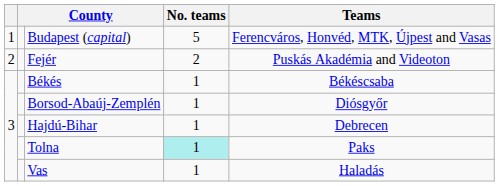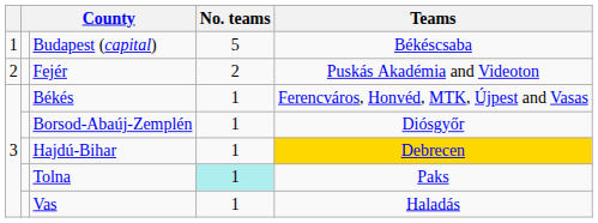Budapest (capital) | Teams: Ferencváros, Honvéd, MTK, Újpest and Vasas -> Békéscsaba
Békés | Teams: Békéscsaba -> Ferencváros, Honvéd, MTK, Újpest and Vasas
Hajdú-Bihar | Teams: no background -> gold background
